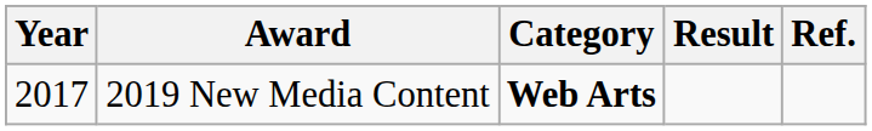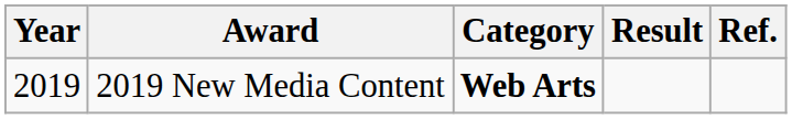2019 New Media Content | Year: 2017 -> 2019
